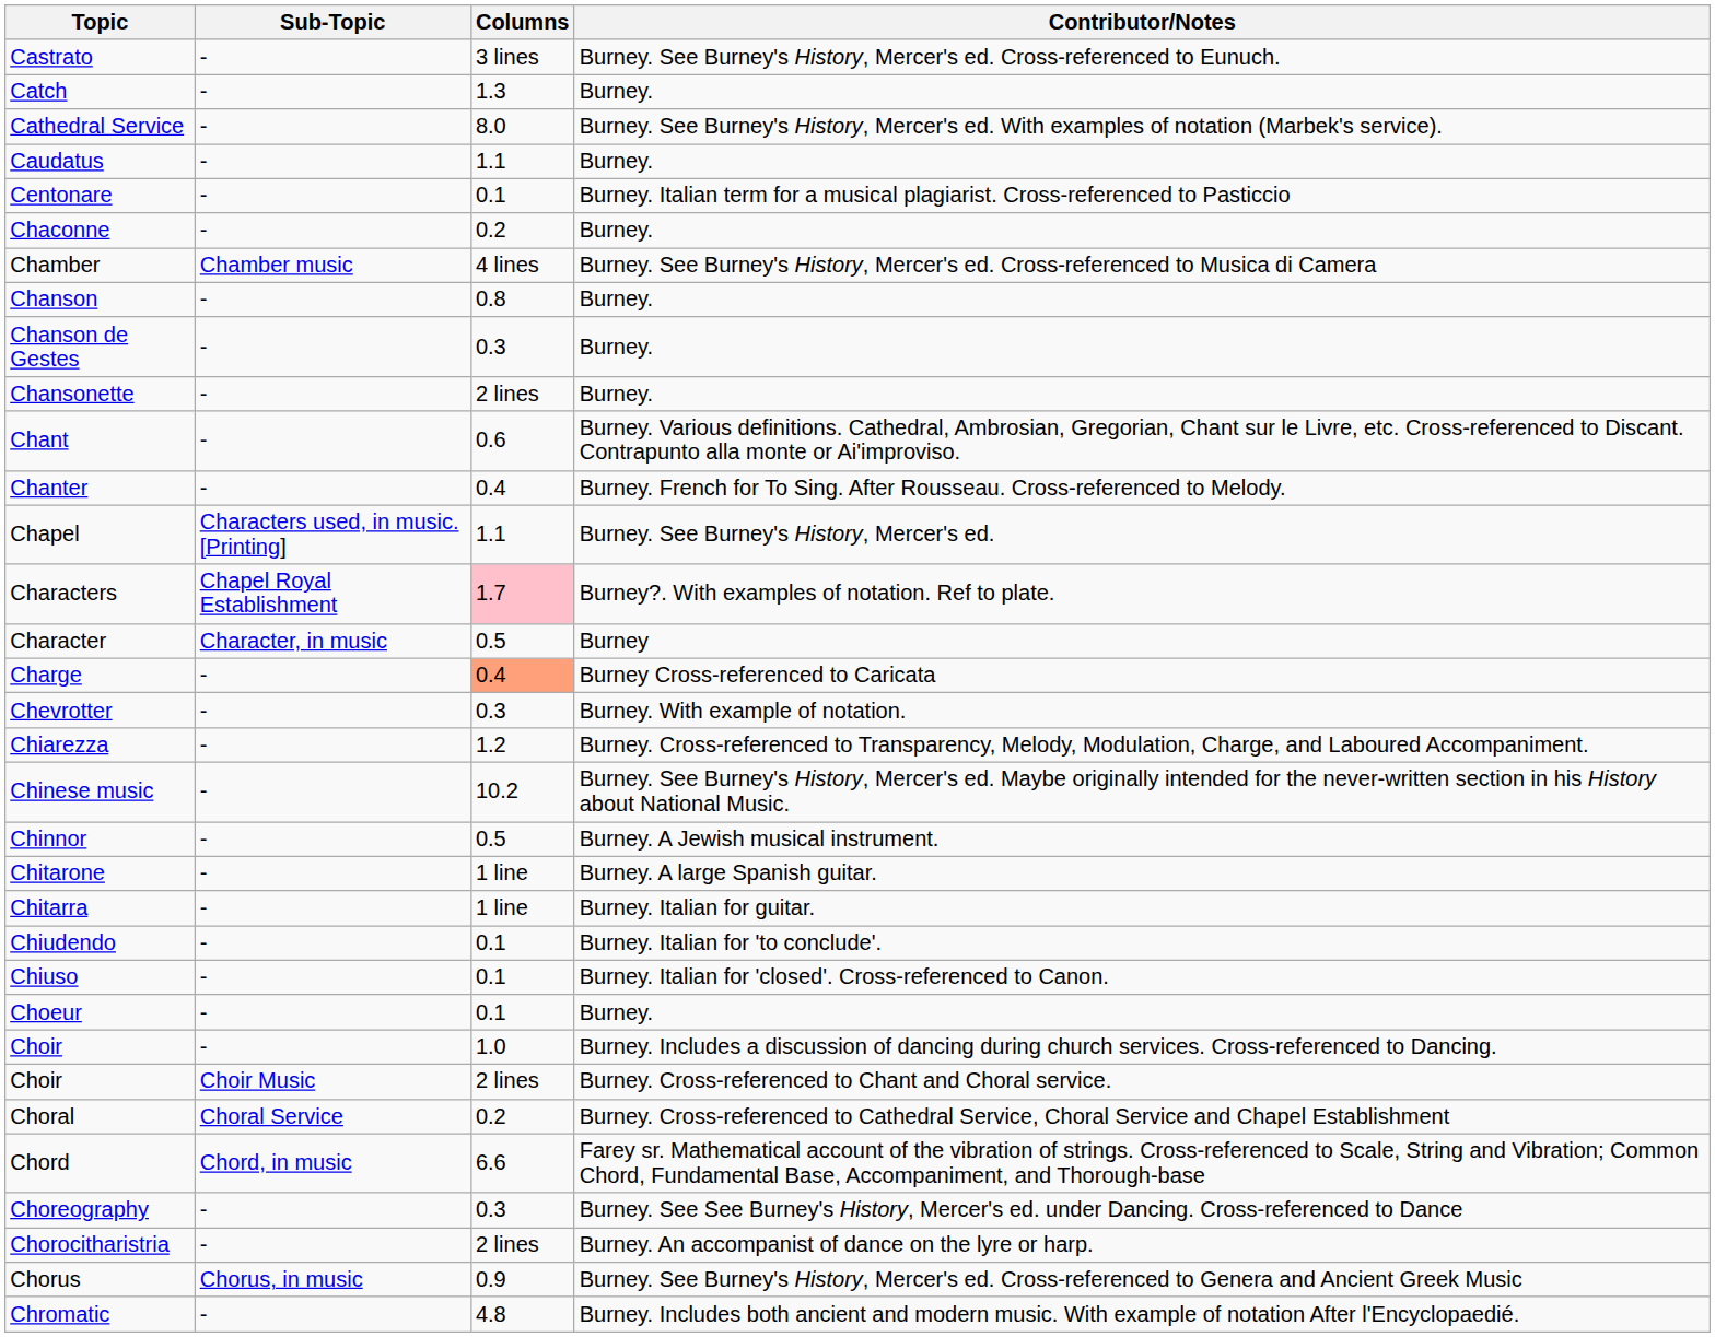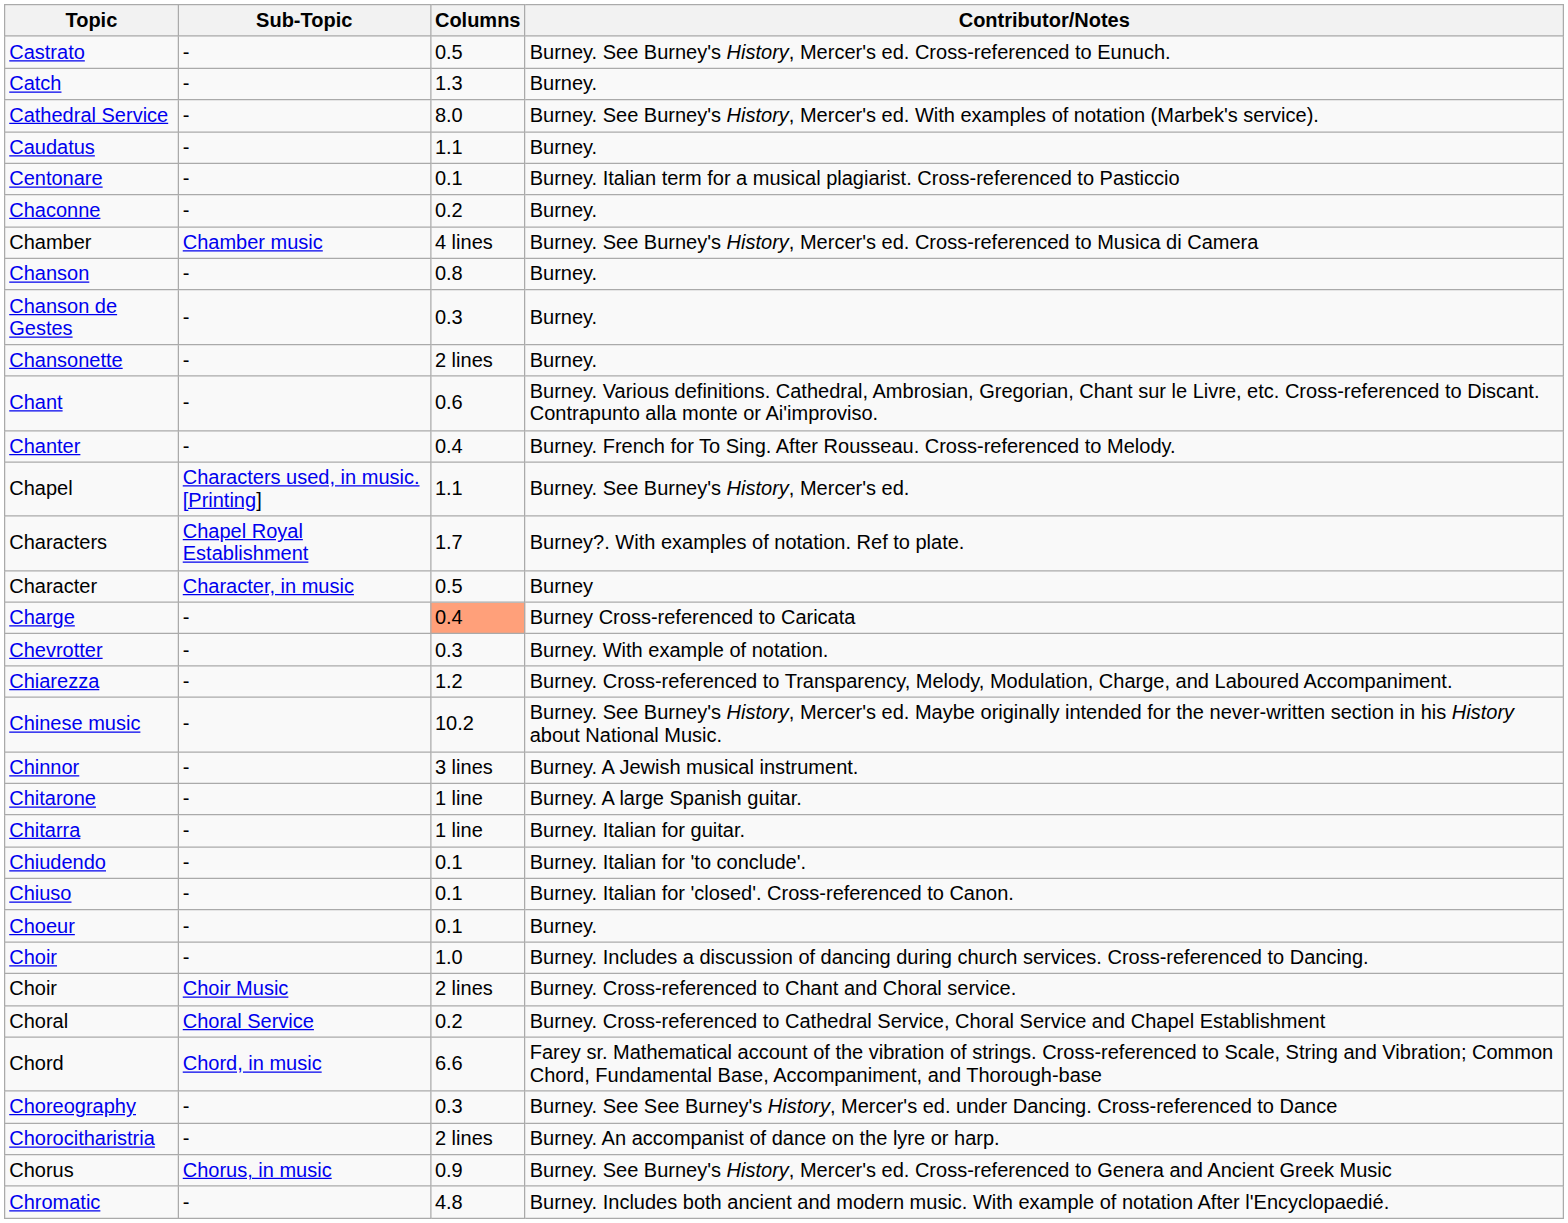Castrato | Columns: 3 lines -> 0.5
Characters | Columns: pink background -> no background
Chinnor | Columns: 0.5 -> 3 lines
